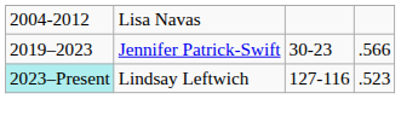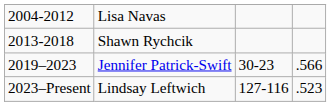+ row: 2013-2018 | Shawn Rychcik
Lindsay Leftwich | column 1: paleturquoise background -> no background
